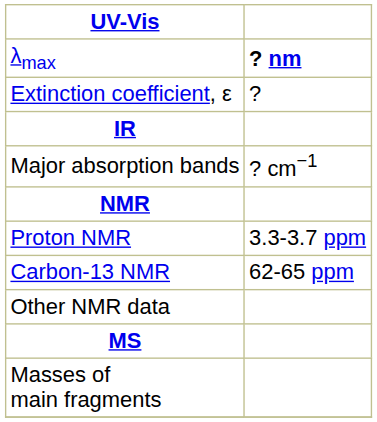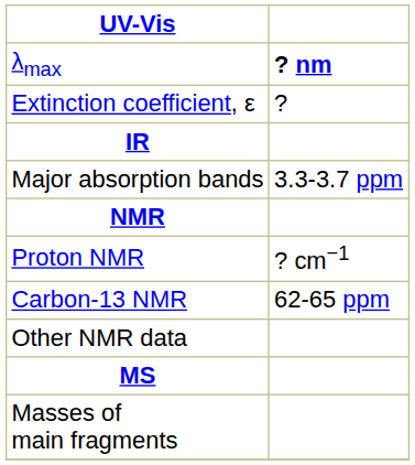Major absorption bands | column 2: ? cm−1 -> 3.3-3.7 ppm
Proton NMR | column 2: 3.3-3.7 ppm -> ? cm−1
